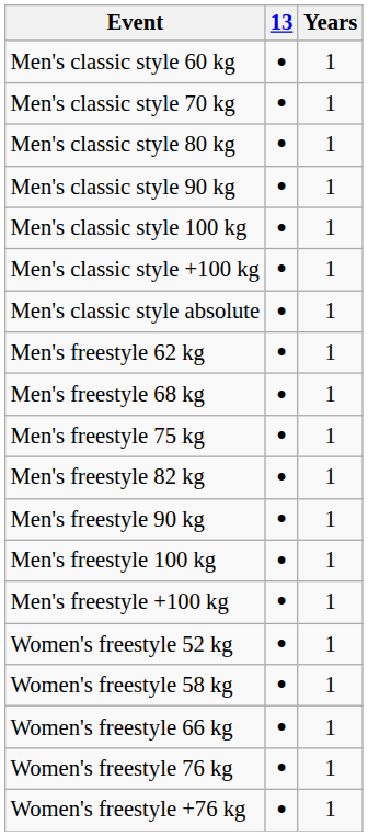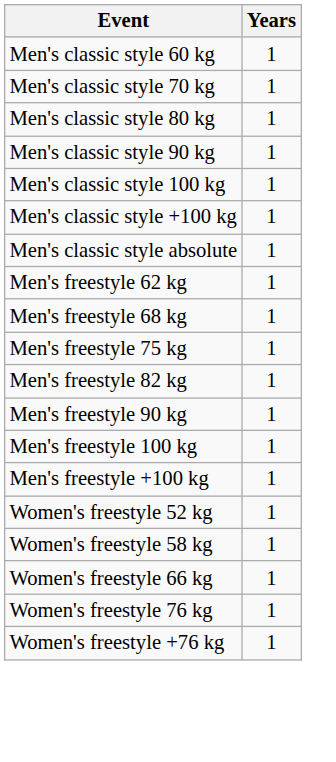- column: 13 | • | • | • | • | • | • | • | • | • | • | • | • | • | • | • | • | • | • | •
